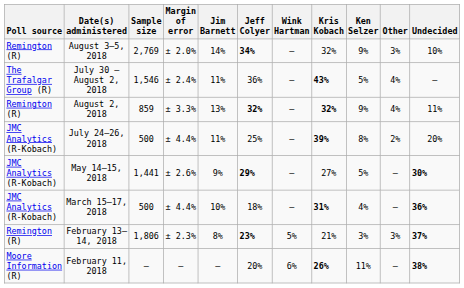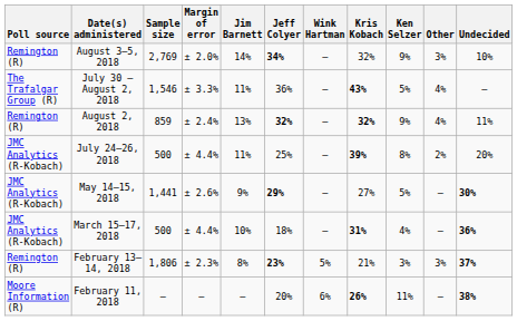July 30 – August 2, 2018 | Margin of error: ± 2.4% -> ± 3.3%
August 2, 2018 | Margin of error: ± 3.3% -> ± 2.4%
